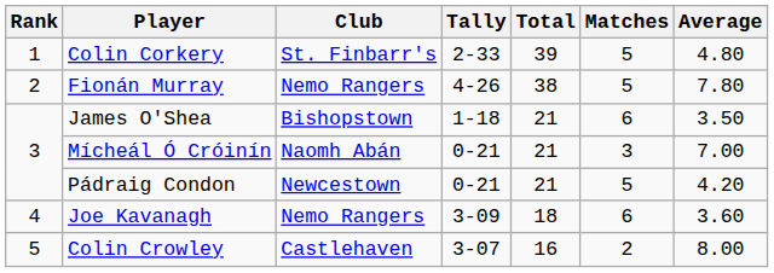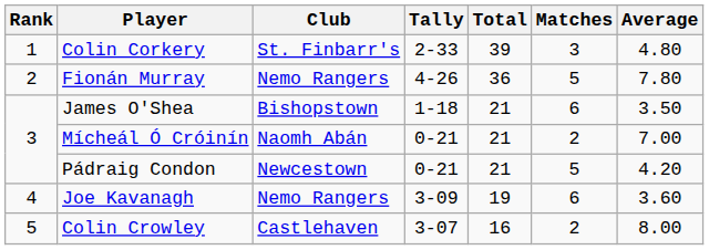Colin Corkery | Matches: 5 -> 3
Fionán Murray | Total: 38 -> 36
Mícheál Ó Cróinín | Matches: 3 -> 2
Joe Kavanagh | Total: 18 -> 19
